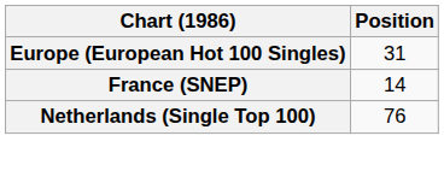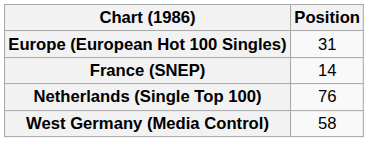+ row: West Germany (Media Control) | 58
